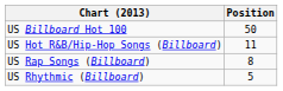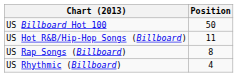US Rhythmic (Billboard) | Position: 5 -> 4
